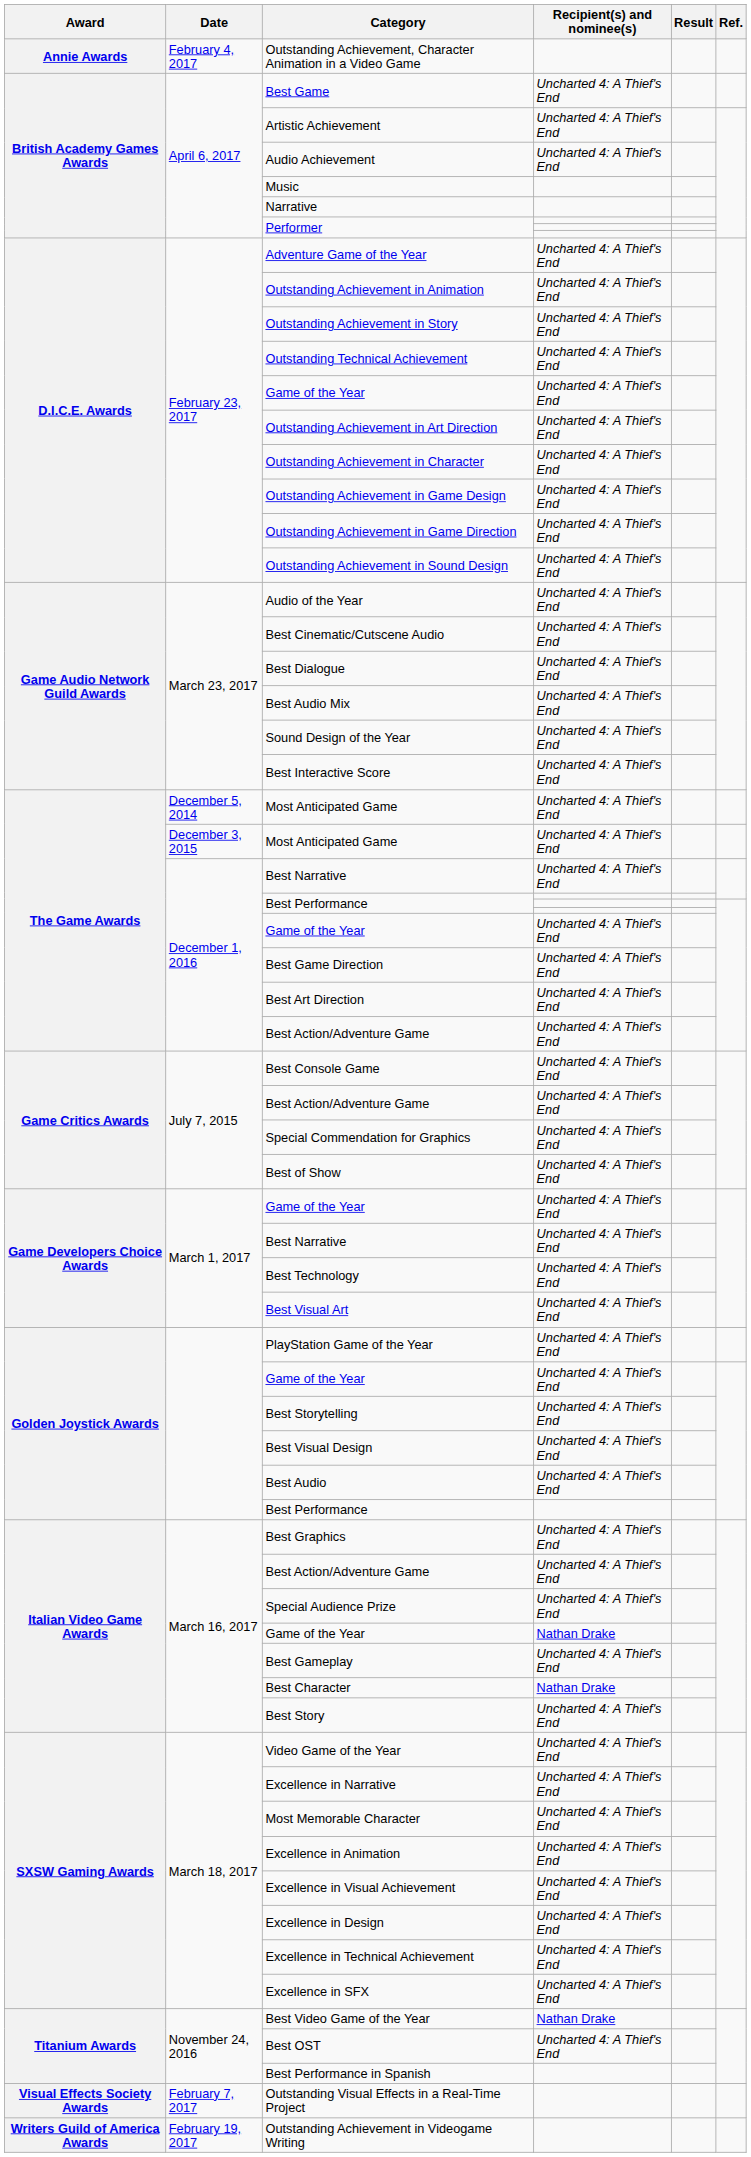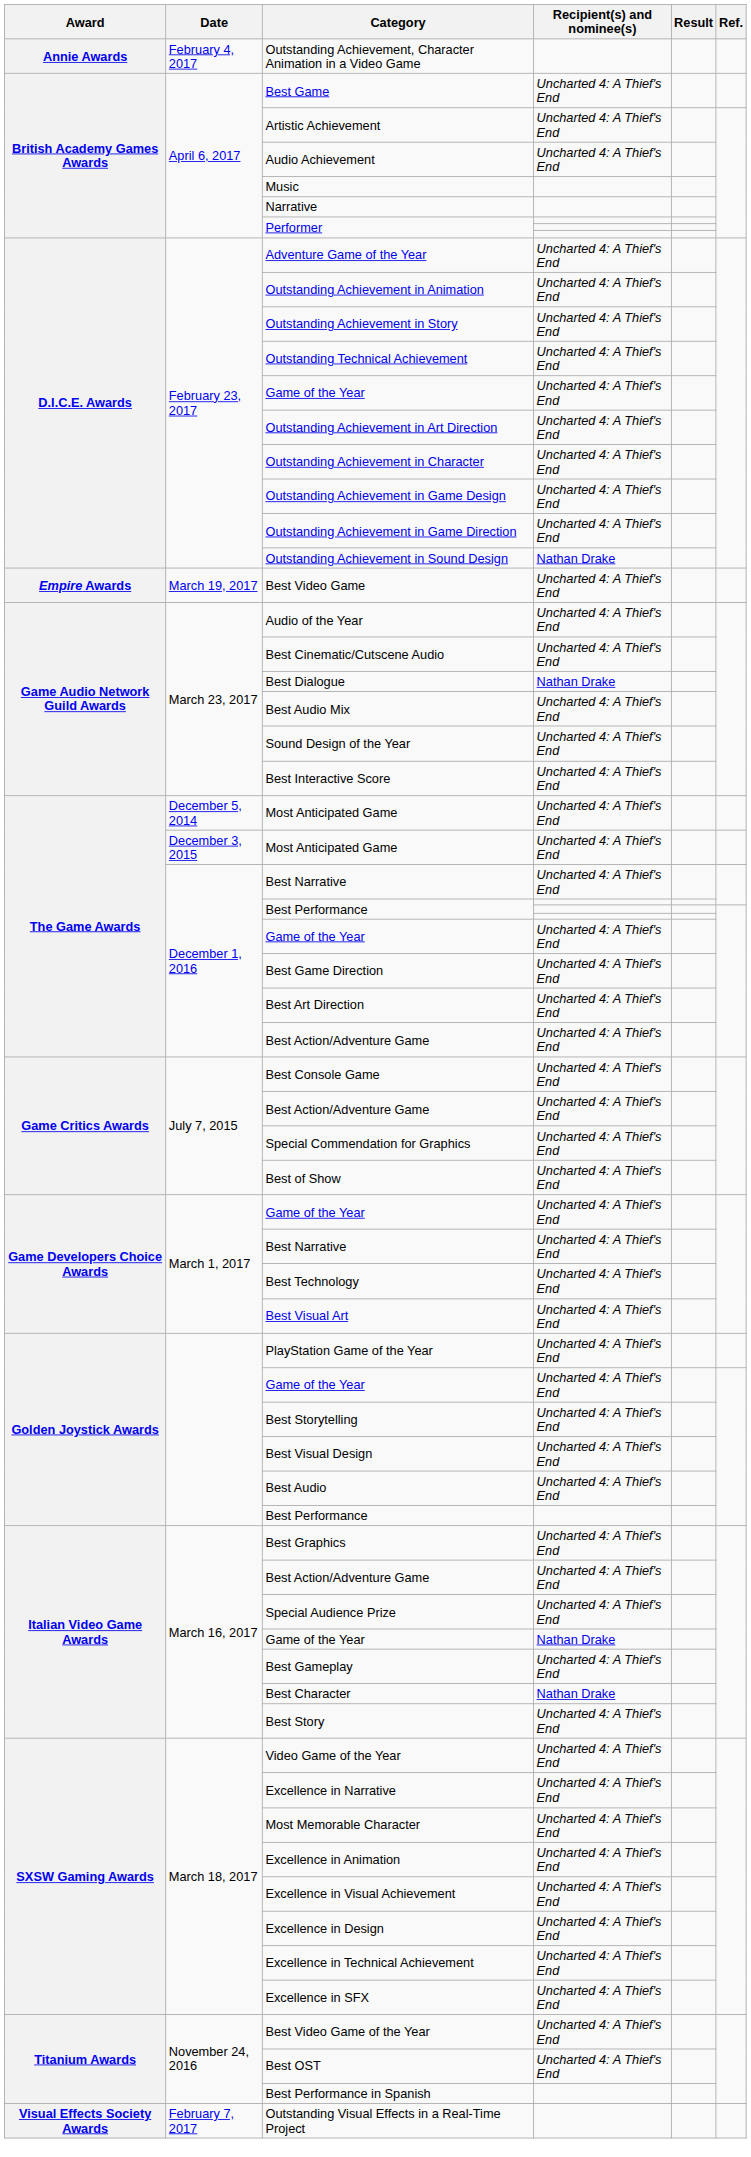Outstanding Achievement in Sound Design | Recipient(s) and nominee(s): Uncharted 4: A Thief's End -> Nathan Drake
+ row: Empire Awards | March 19, 2017 | Best Video Game | Uncharted 4: A Thief's End
Best Dialogue | Recipient(s) and nominee(s): Uncharted 4: A Thief's End -> Nathan Drake
Best Video Game of the Year | Recipient(s) and nominee(s): Nathan Drake -> Uncharted 4: A Thief's End
- row: Writers Guild of America Awards | February 19, 2017 | Outstanding Achievement in Videogame Writing
